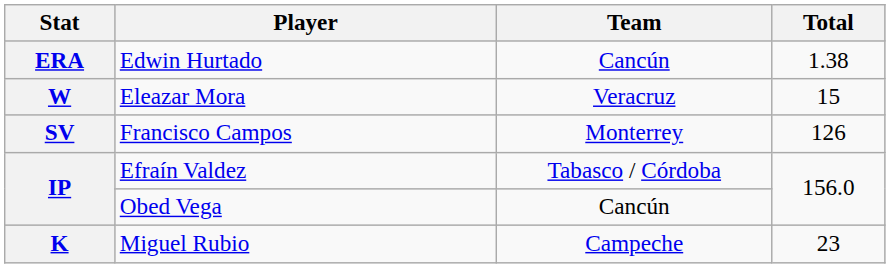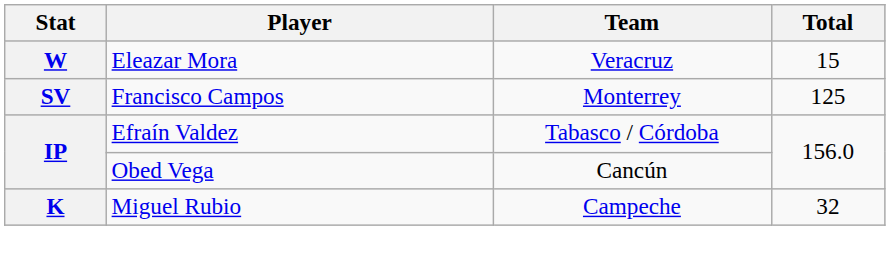- row: ERA | Edwin Hurtado | Cancún | 1.38
Francisco Campos | Total: 126 -> 125
Miguel Rubio | Total: 23 -> 32
